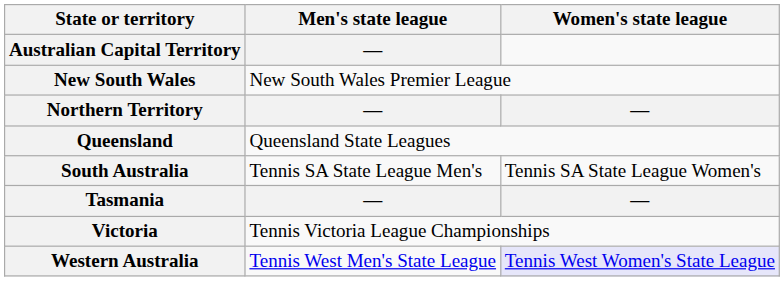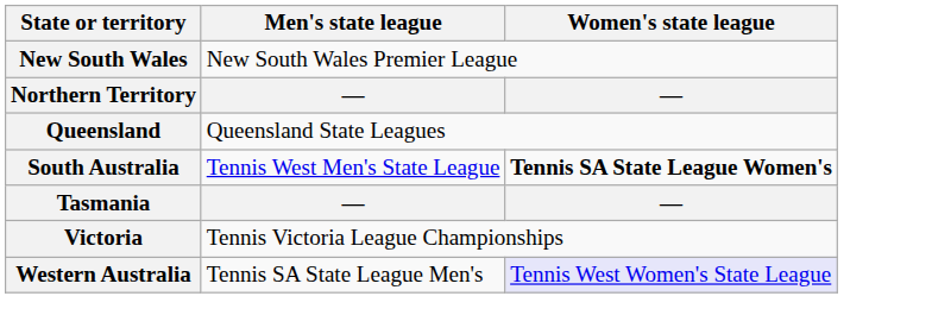- row: Australian Capital Territory | —
South Australia | Men's state league: Tennis SA State League Men's -> Tennis West Men's State League
South Australia | Women's state league: normal -> bold
Western Australia | Men's state league: Tennis West Men's State League -> Tennis SA State League Men's
